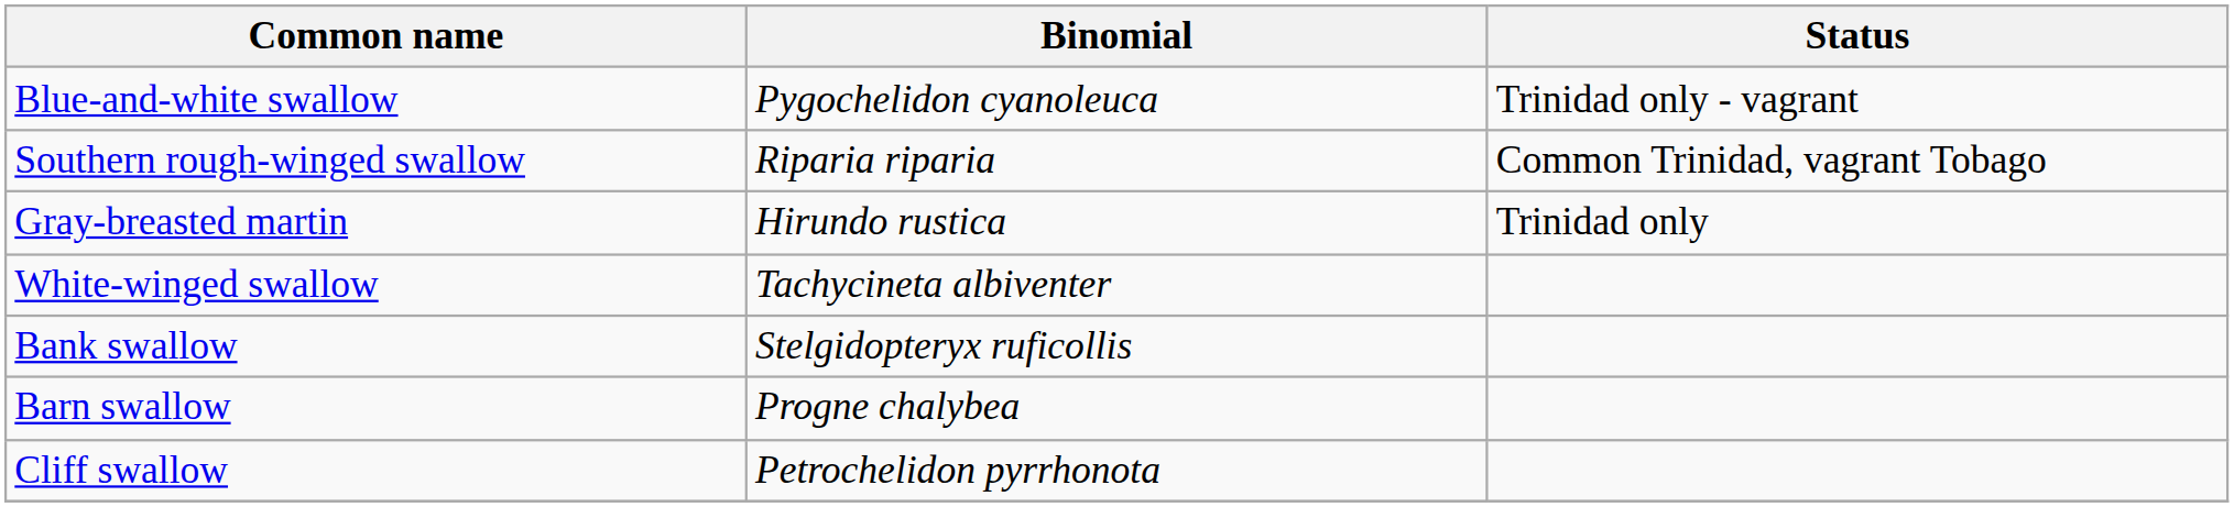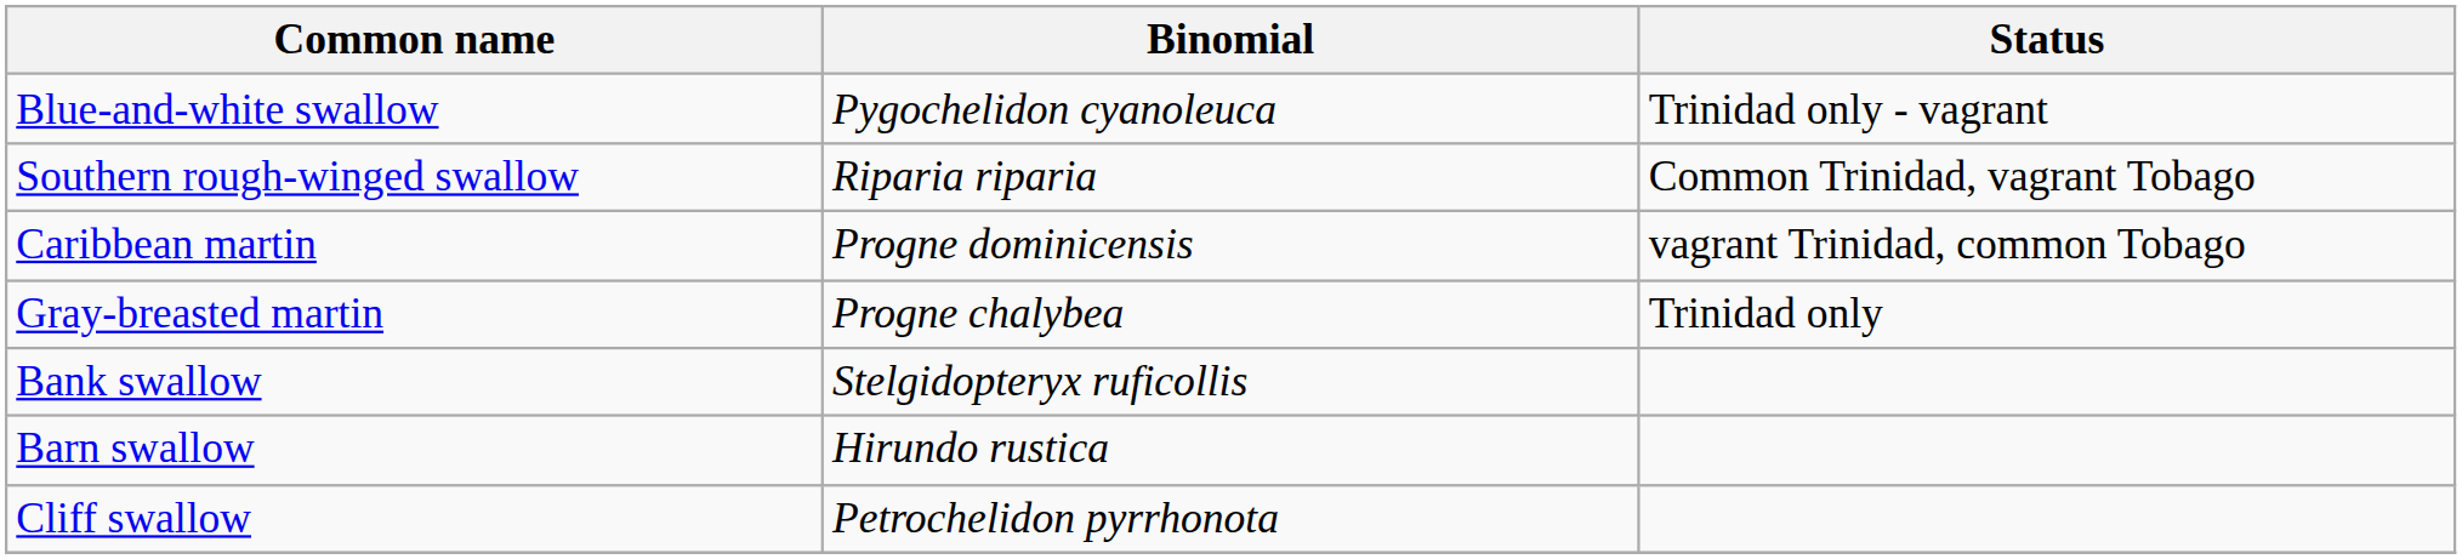+ row: Caribbean martin | Progne dominicensis | vagrant Trinidad, common Tobago
Gray-breasted martin | Binomial: Hirundo rustica -> Progne chalybea
- row: White-winged swallow | Tachycineta albiventer
Barn swallow | Binomial: Progne chalybea -> Hirundo rustica
